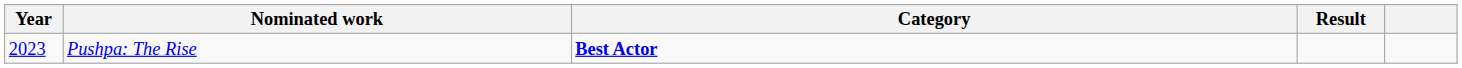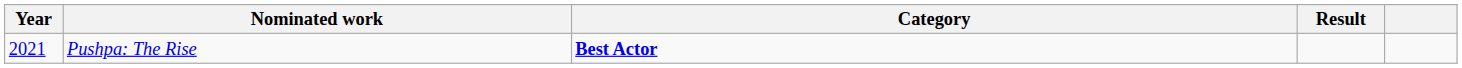Pushpa: The Rise | Year: 2023 -> 2021
